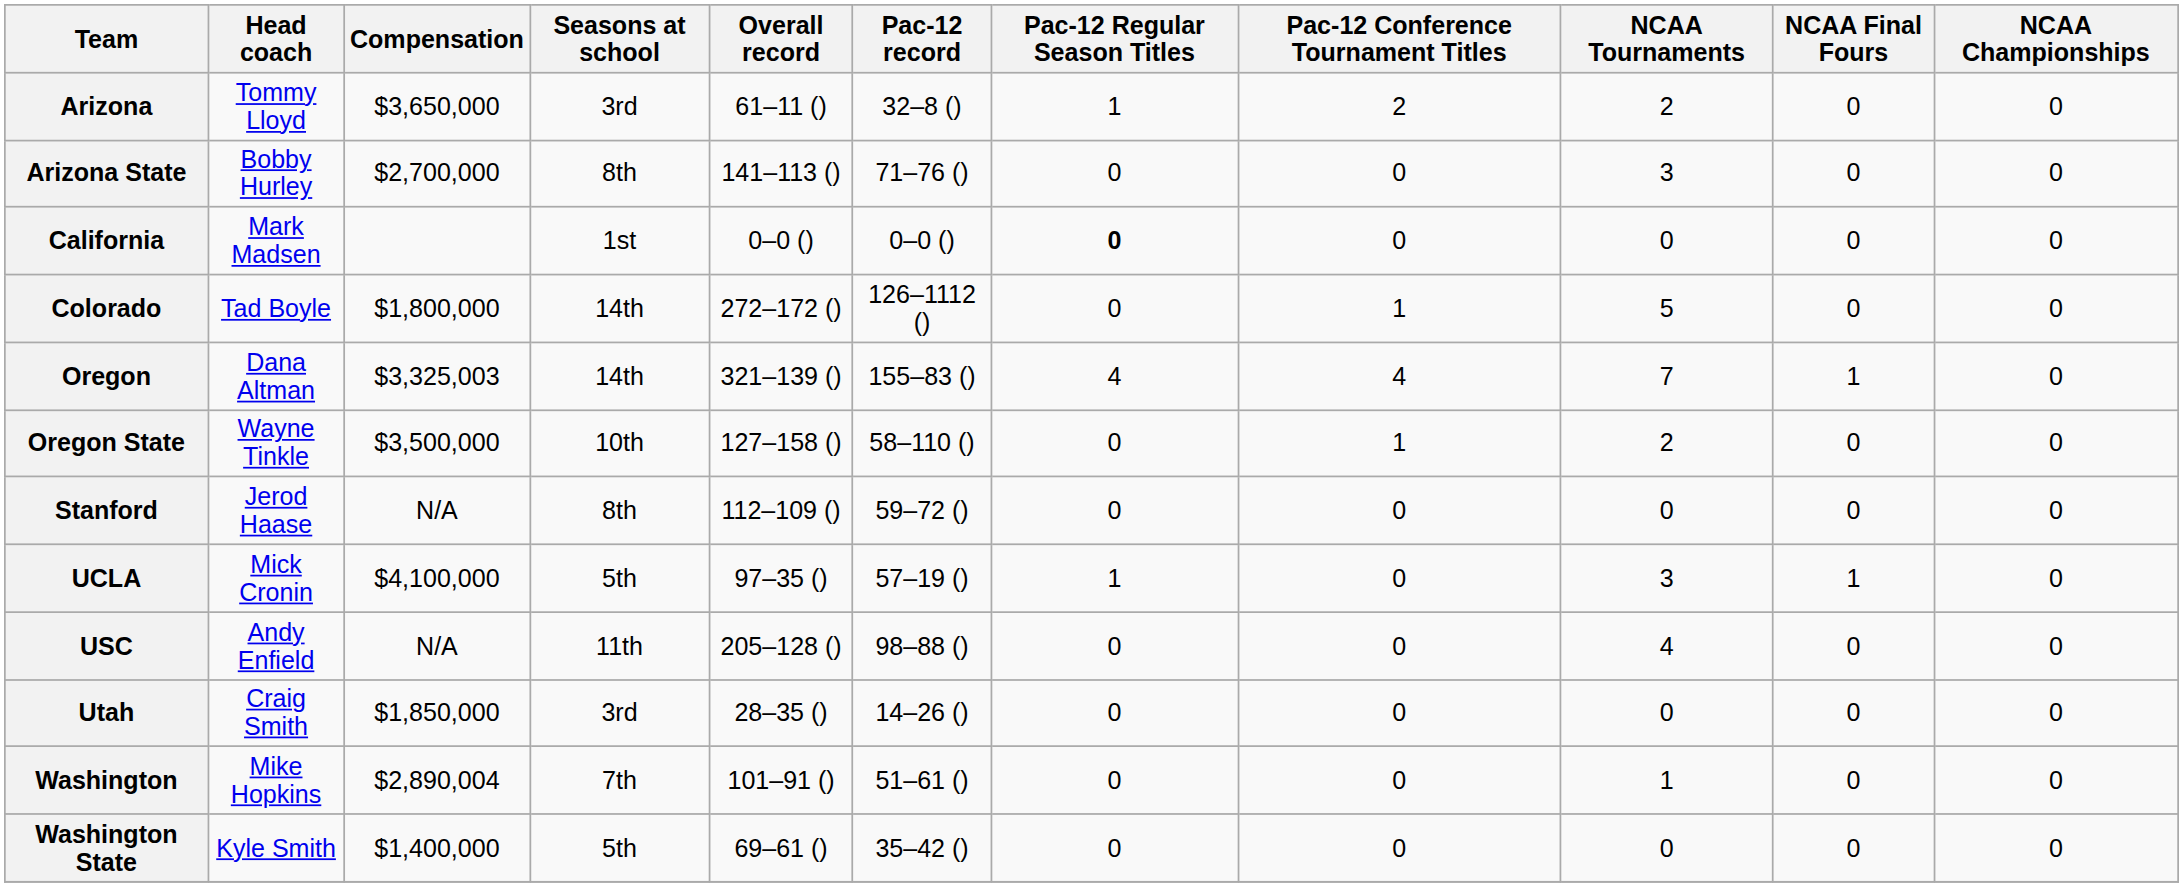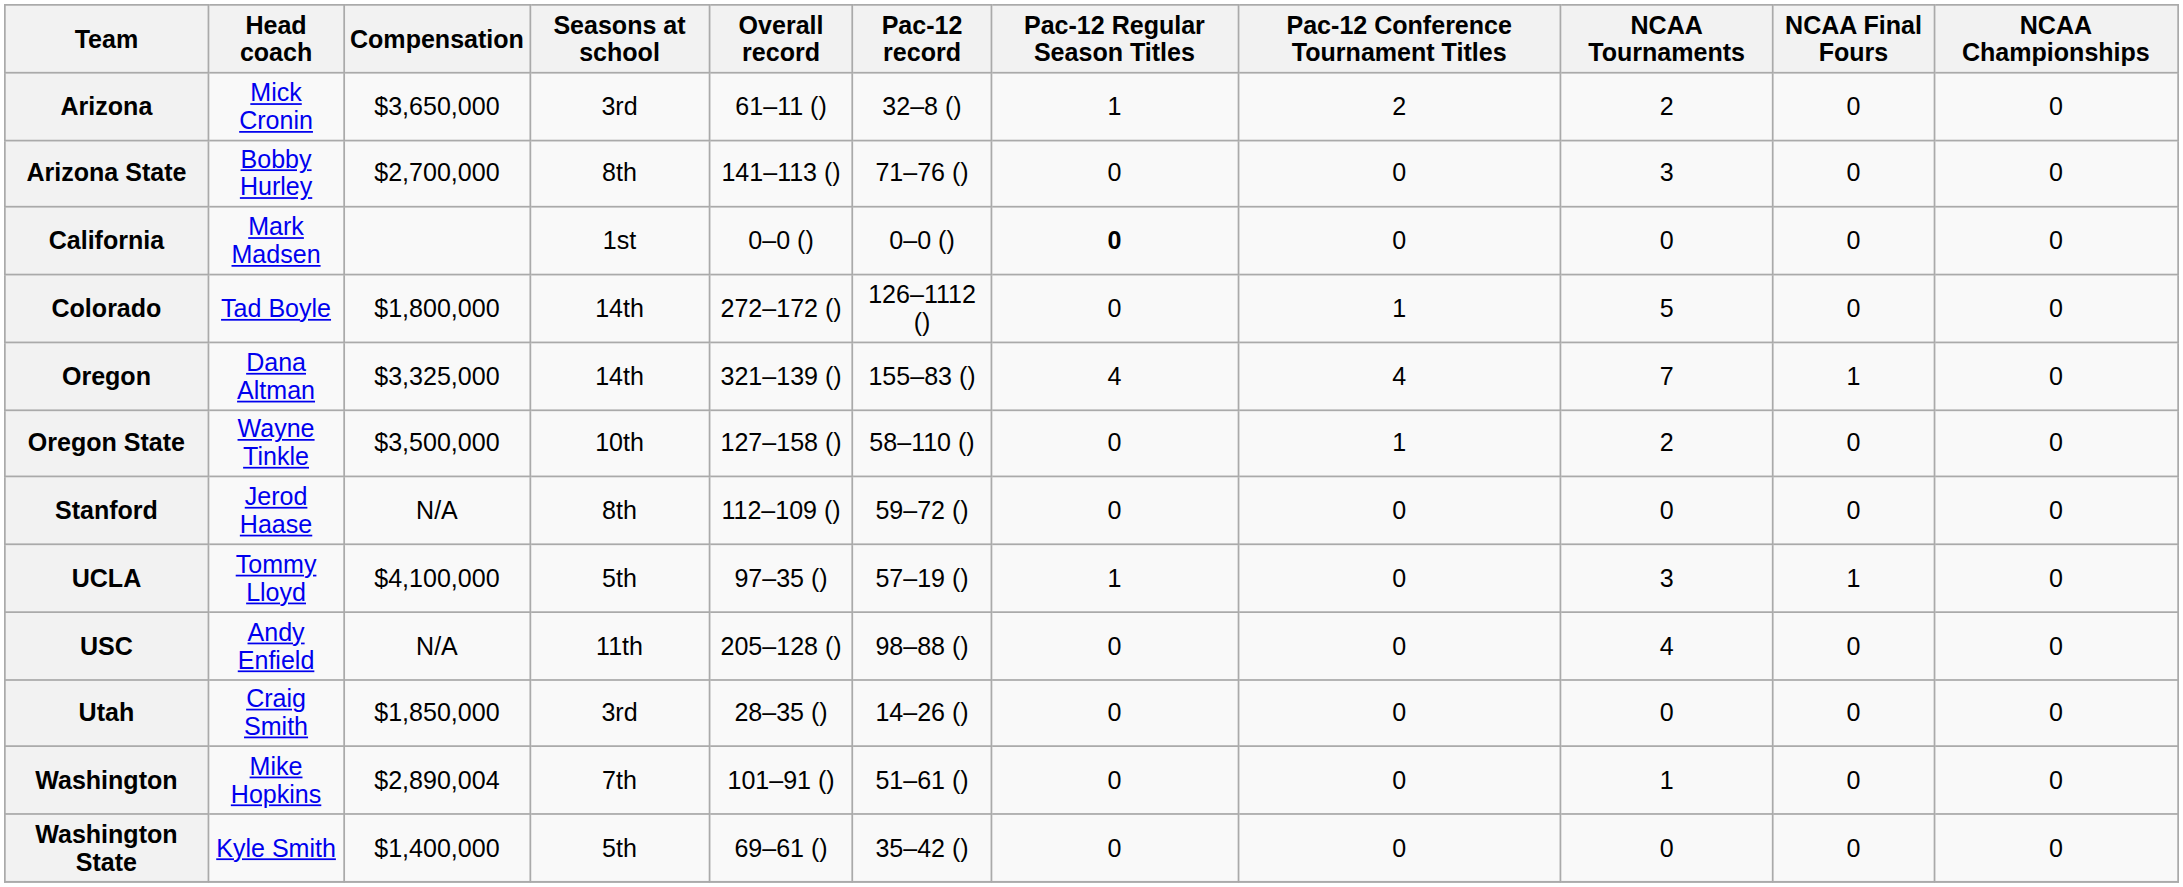Arizona | Head coach: Tommy Lloyd -> Mick Cronin
Oregon | Compensation: $3,325,003 -> $3,325,000
UCLA | Head coach: Mick Cronin -> Tommy Lloyd
